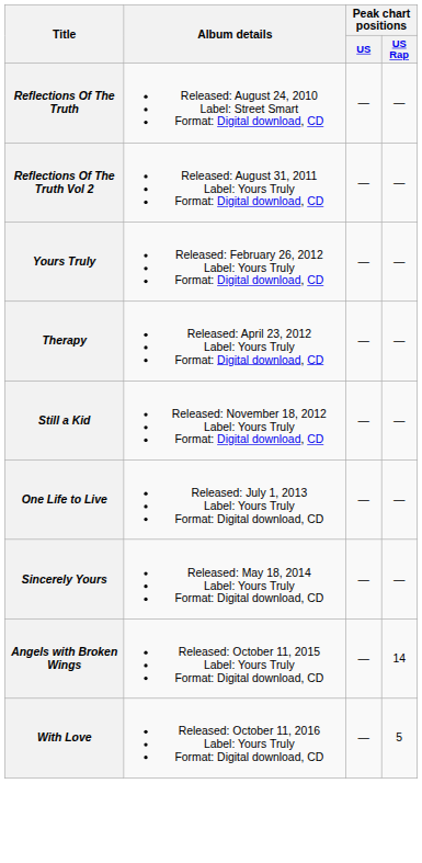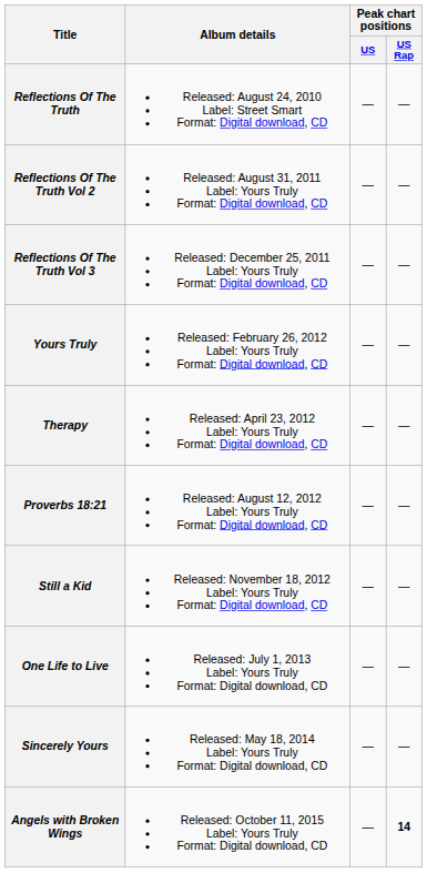+ row: Reflections Of The Truth Vol 3 | Released: December 25, 2011 Label: Yours Truly Format: Digital download, CD | — | —
+ row: Proverbs 18:21 | Released: August 12, 2012 Label: Yours Truly Format: Digital download, CD | — | —
Angels with Broken Wings | Peak chart positions / US Rap: normal -> bold
- row: With Love | Released: October 11, 2016 Label: Yours Truly Format: Digital download, CD | — | 5
